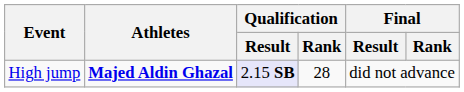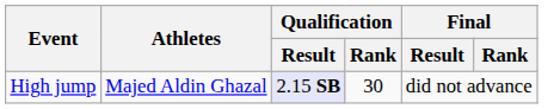High jump | Athletes: bold -> normal
High jump | Qualification / Rank: 28 -> 30
